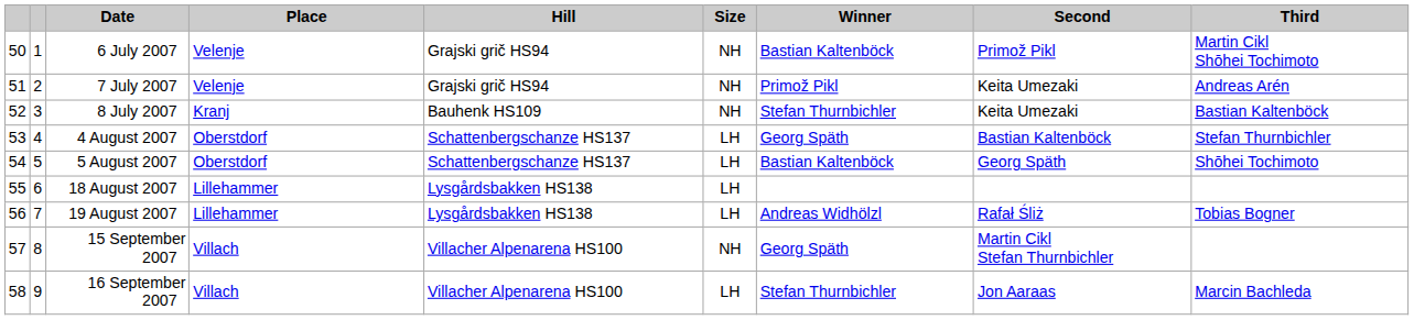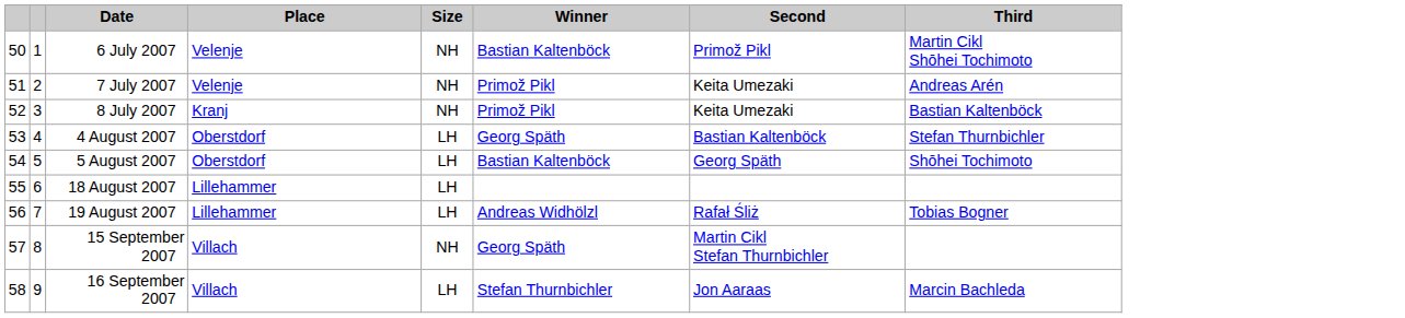- column: Hill | Grajski grič HS94 | Grajski grič HS94 | Bauhenk HS109 | Schattenbergschanze HS137 | Schattenbergschanze HS137 | Lysgårdsbakken HS138 | Lysgårdsbakken HS138 | Villacher Alpenarena HS100 | Villacher Alpenarena HS100
8 July 2007 | Winner: Stefan Thurnbichler -> Primož Pikl
